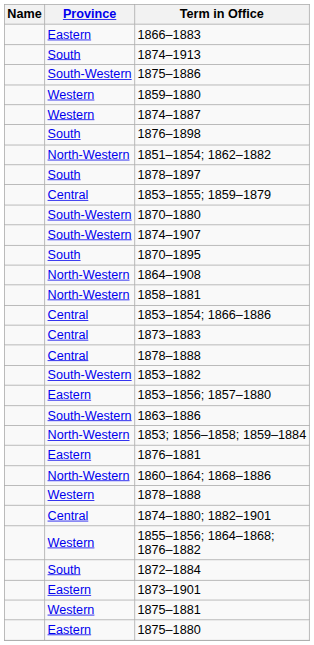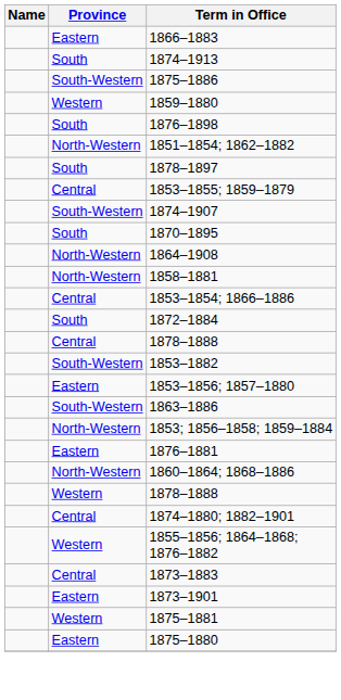- row: Western | 1874–1887
- row: South-Western | 1870–1880
rows swapped: 1872–1884 <-> 1873–1883
